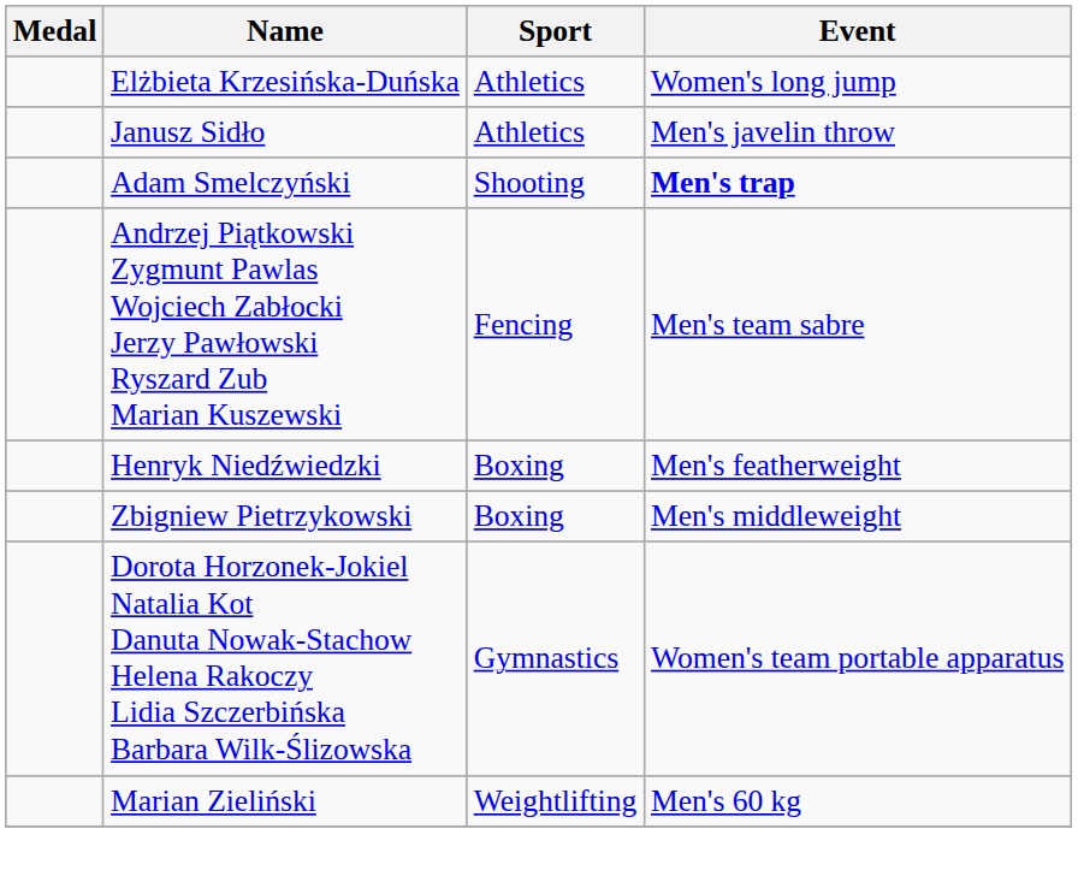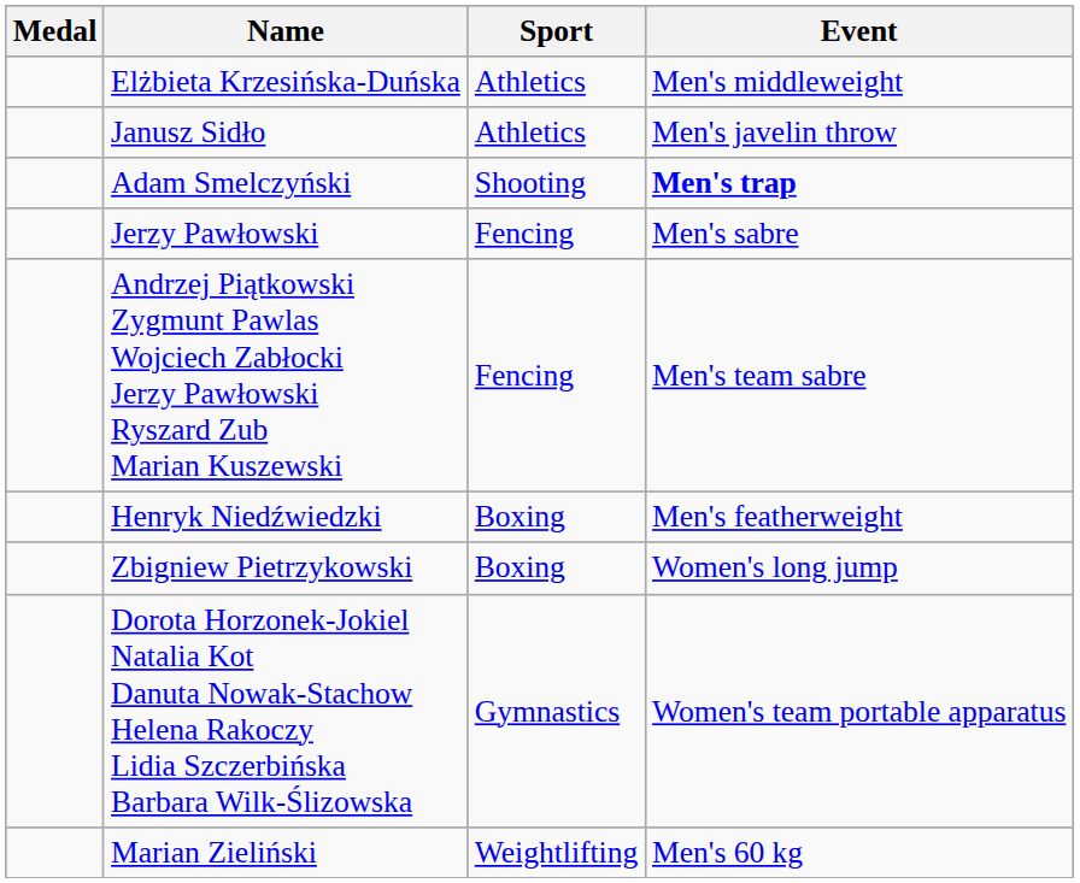Elżbieta Krzesińska-Duńska | Event: Women's long jump -> Men's middleweight
+ row: Jerzy Pawłowski | Fencing | Men's sabre
Zbigniew Pietrzykowski | Event: Men's middleweight -> Women's long jump
